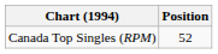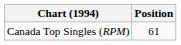Canada Top Singles (RPM) | Position: 52 -> 61
